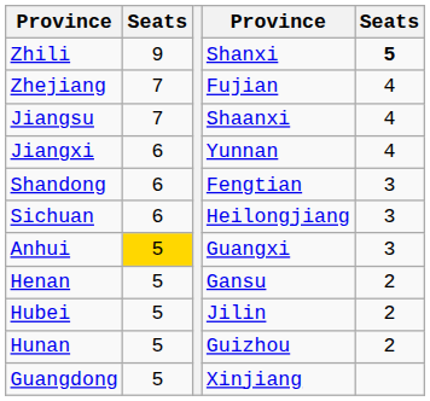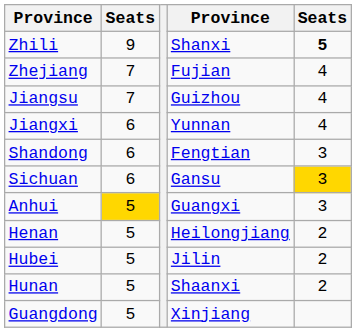Jiangsu | column 4: Shaanxi -> Guizhou
Sichuan | column 4: Heilongjiang -> Gansu
Sichuan | column 5: no background -> gold background
Henan | column 4: Gansu -> Heilongjiang
Hunan | column 4: Guizhou -> Shaanxi
